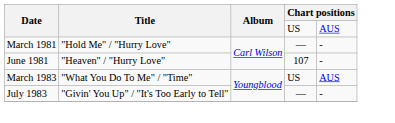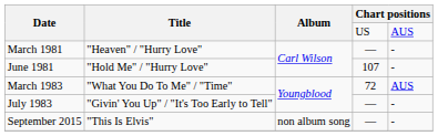March 1981 | Title: "Hold Me" / "Hurry Love" -> "Heaven" / "Hurry Love"
June 1981 | Title: "Heaven" / "Hurry Love" -> "Hold Me" / "Hurry Love"
March 1983 | column 4: US -> 72
+ row: September 2015 | "This Is Elvis" | non album song | — | -
